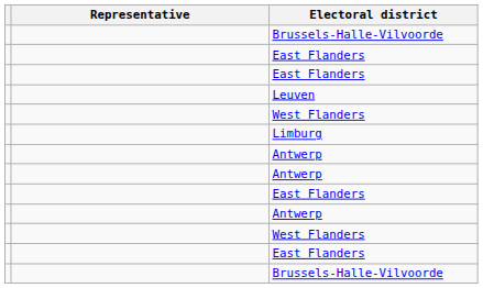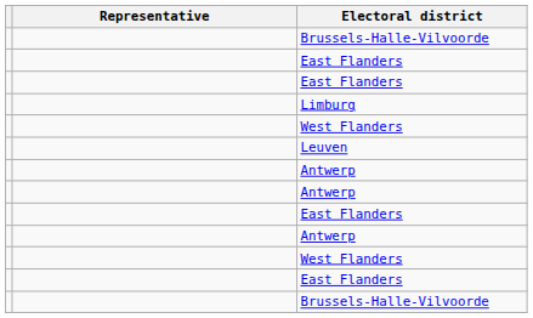rows swapped: Limburg <-> Leuven
